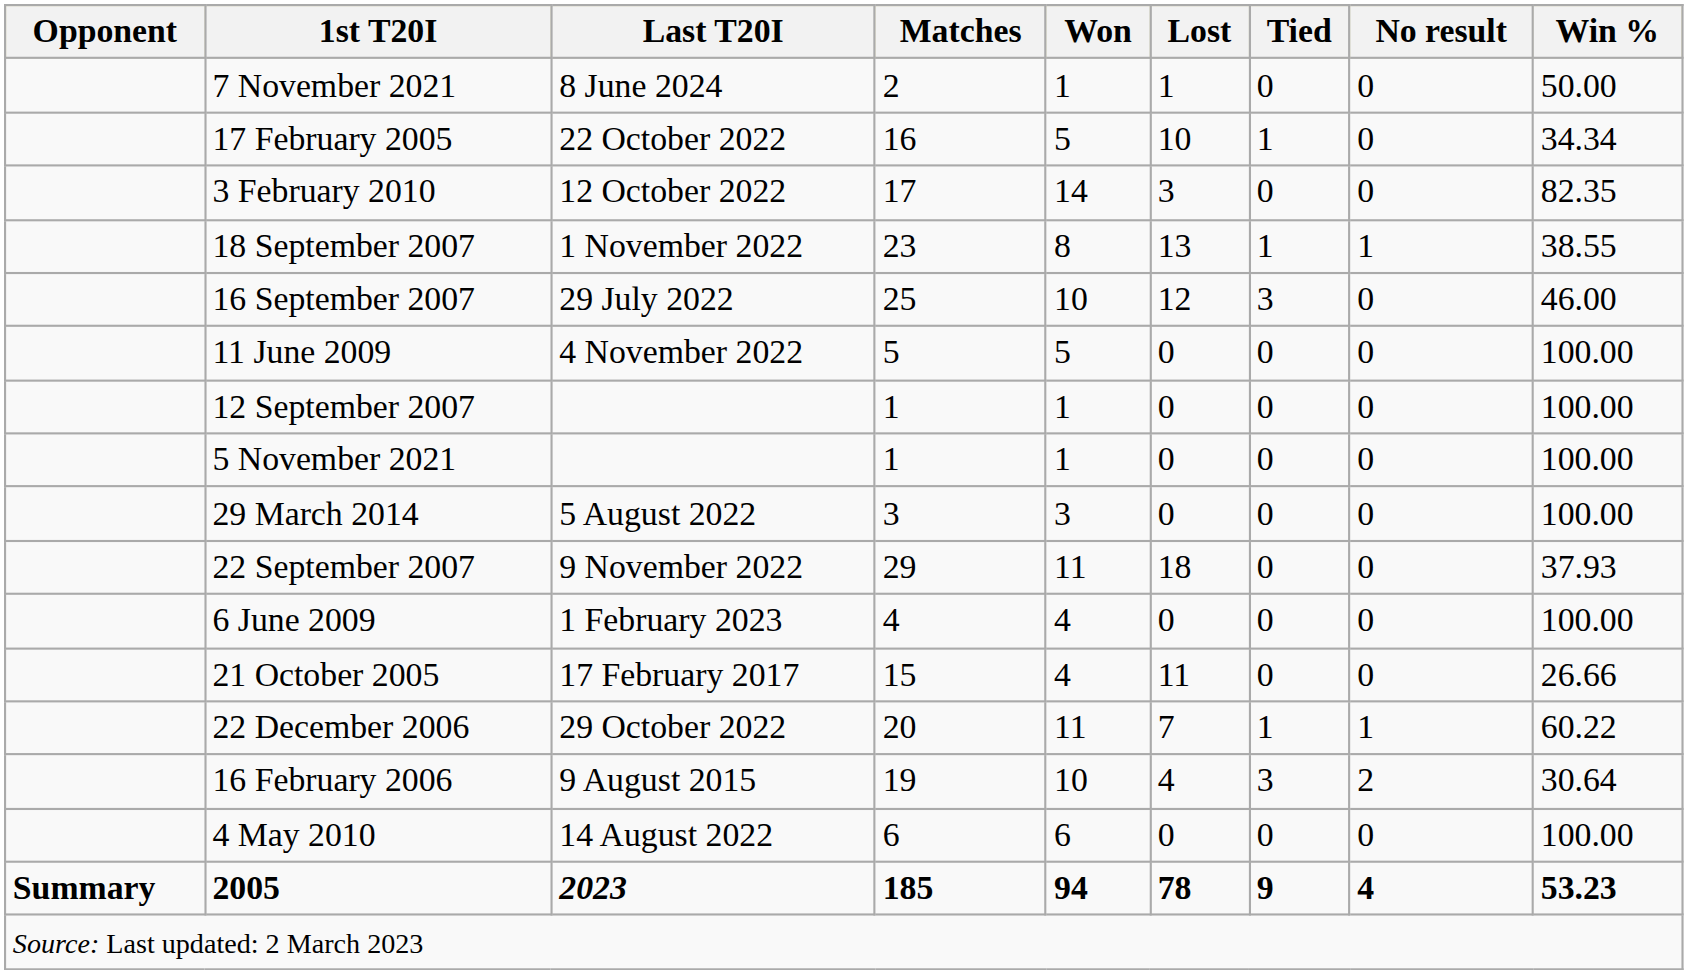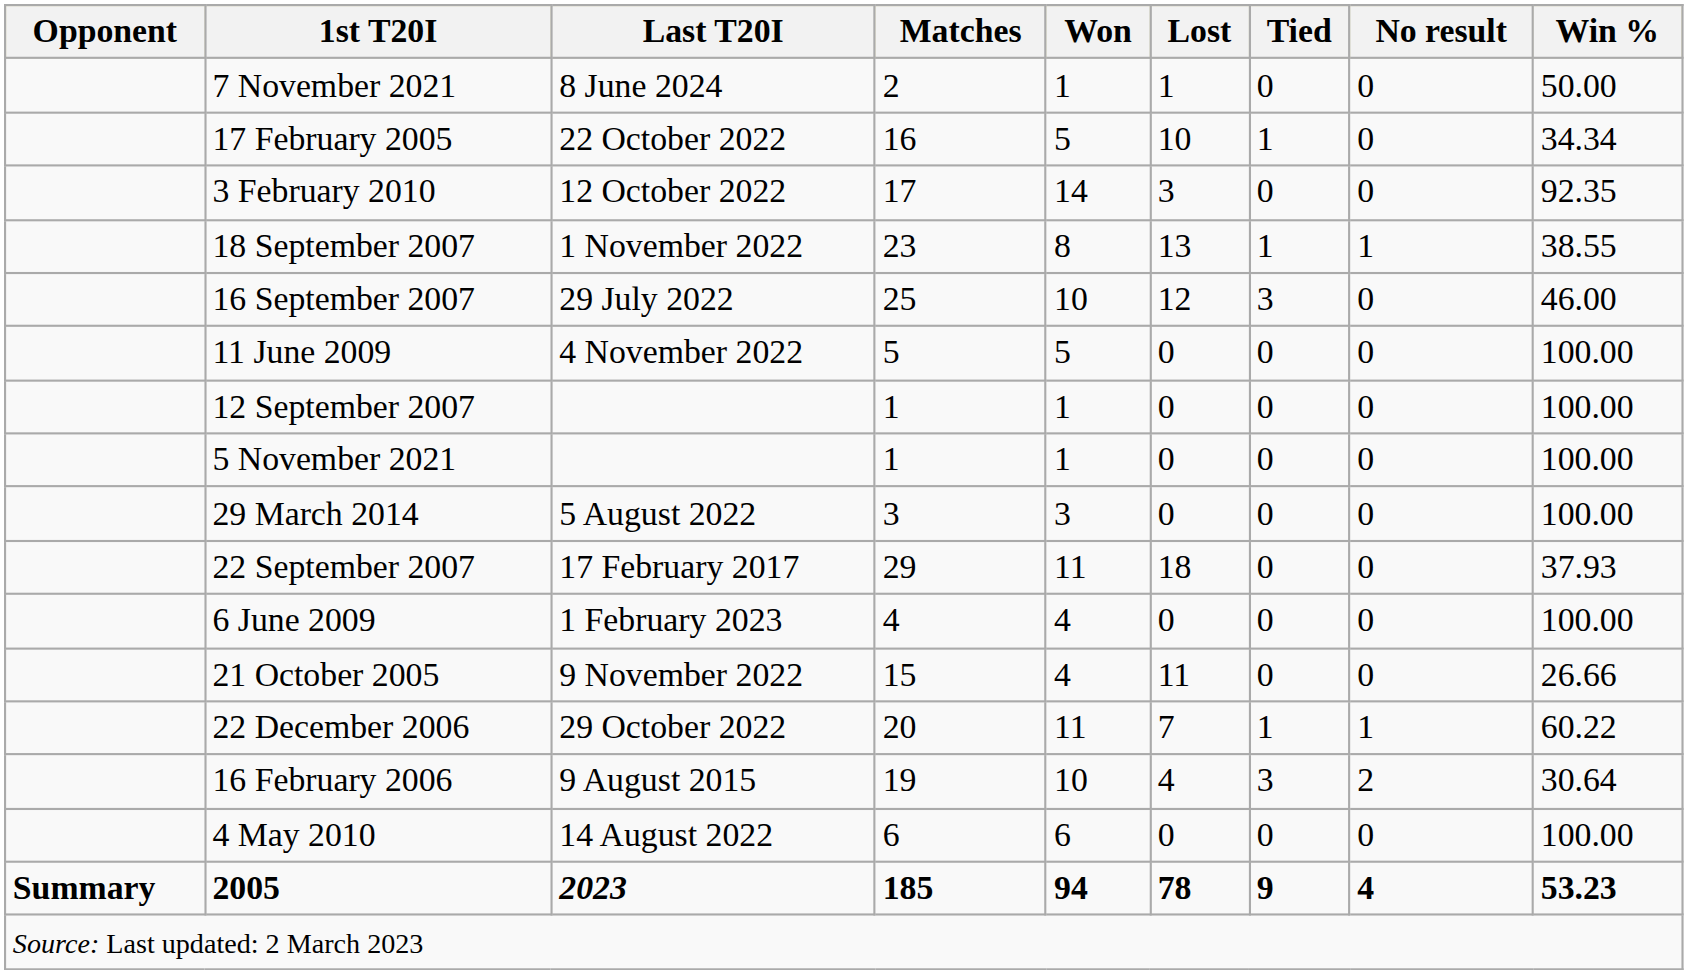3 February 2010 | Win %: 82.35 -> 92.35
22 September 2007 | Last T20I: 9 November 2022 -> 17 February 2017
21 October 2005 | Last T20I: 17 February 2017 -> 9 November 2022
